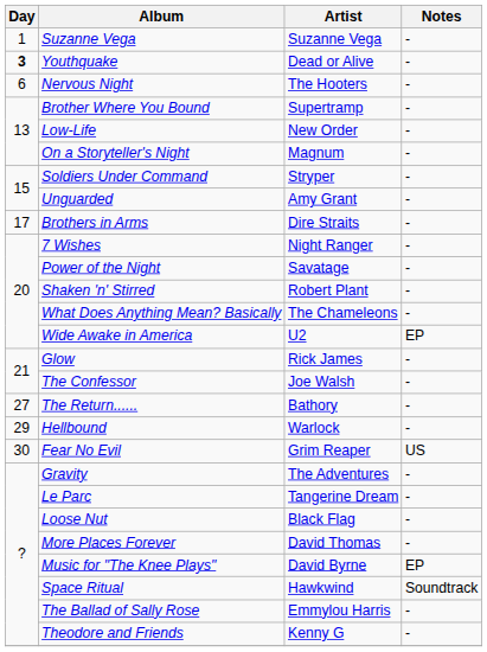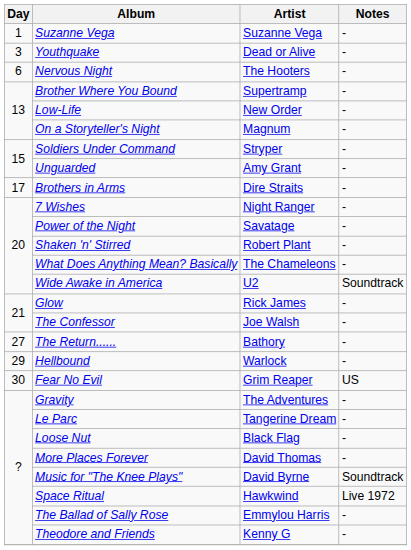Youthquake | Day: bold -> normal
Wide Awake in America | Notes: EP -> Soundtrack
Music for "The Knee Plays" | Notes: EP -> Soundtrack
Space Ritual | Notes: Soundtrack -> Live 1972
